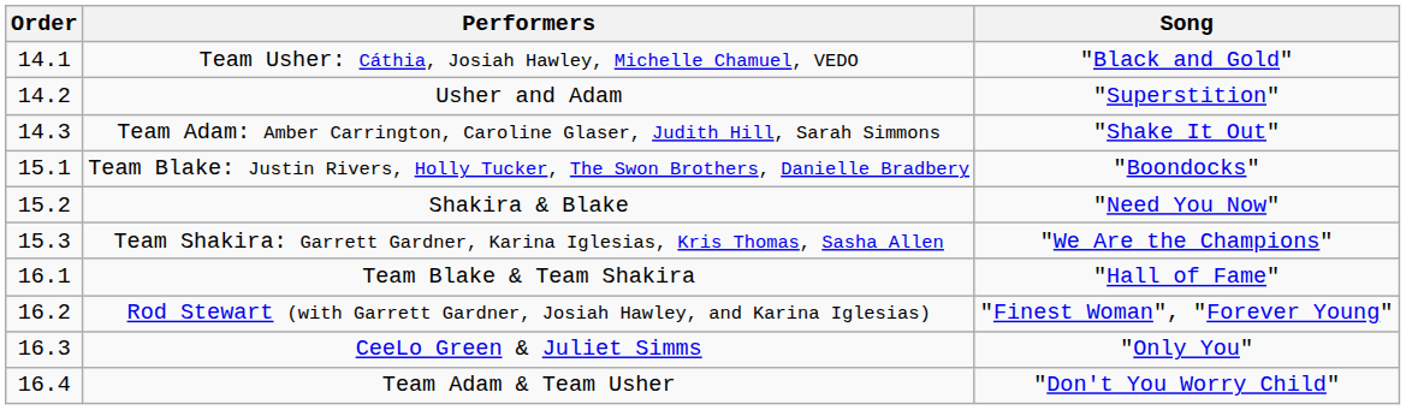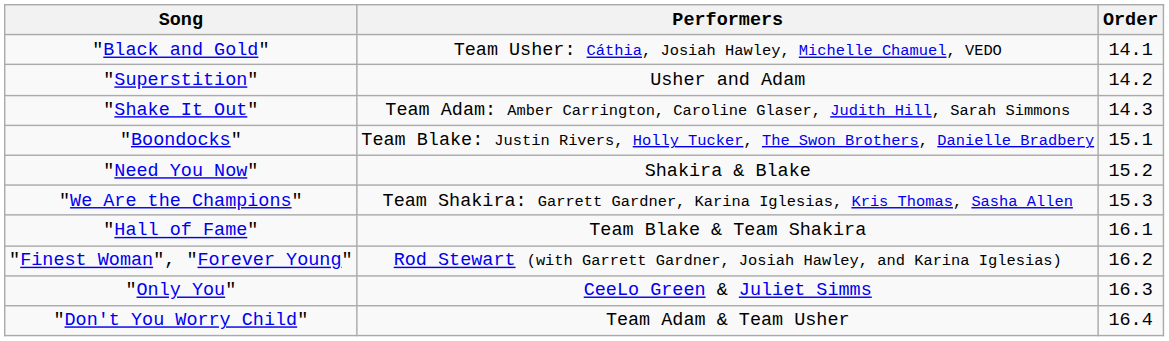columns swapped: Order <-> Song
